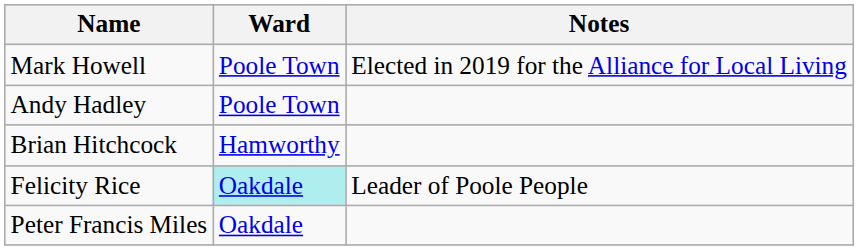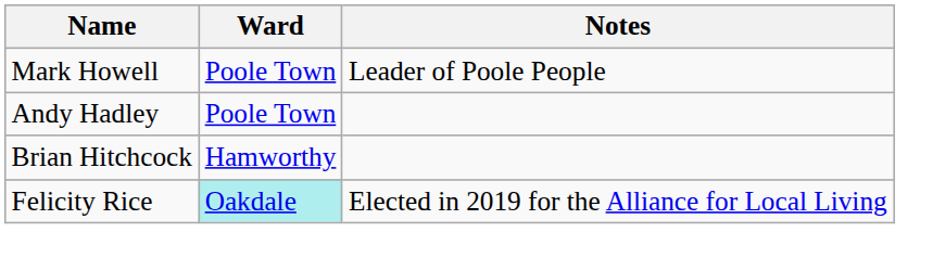Mark Howell | Notes: Elected in 2019 for the Alliance for Local Living -> Leader of Poole People
Felicity Rice | Notes: Leader of Poole People -> Elected in 2019 for the Alliance for Local Living
- row: Peter Francis Miles | Oakdale
